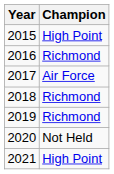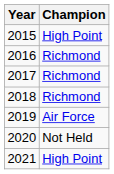2017 | Champion: Air Force -> Richmond
2019 | Champion: Richmond -> Air Force
